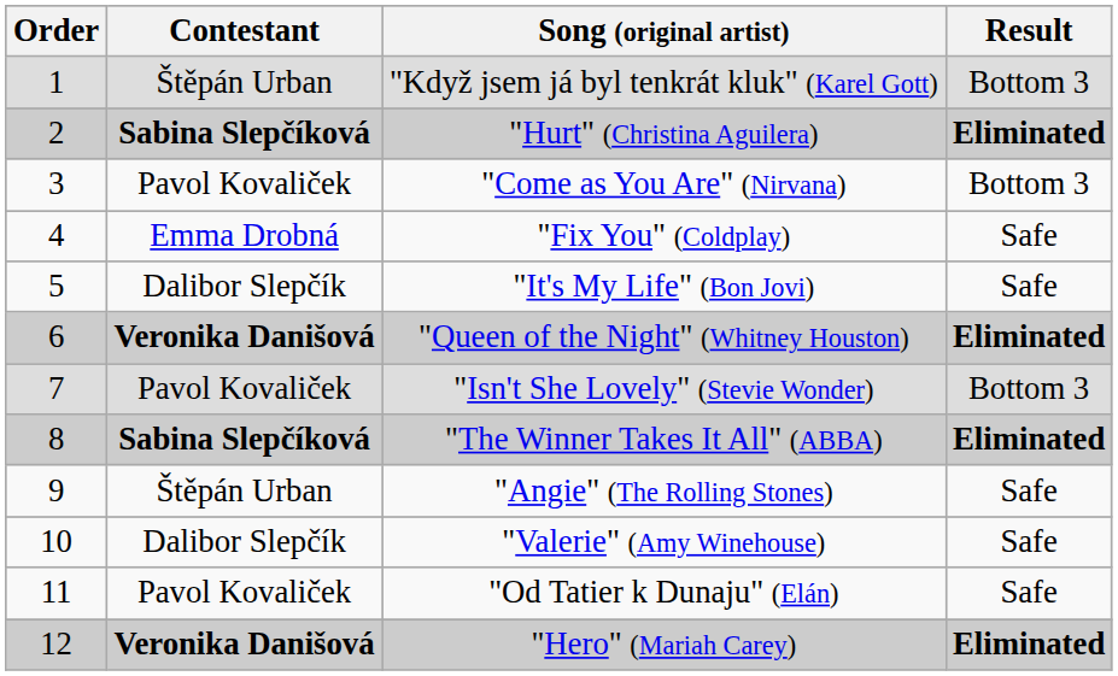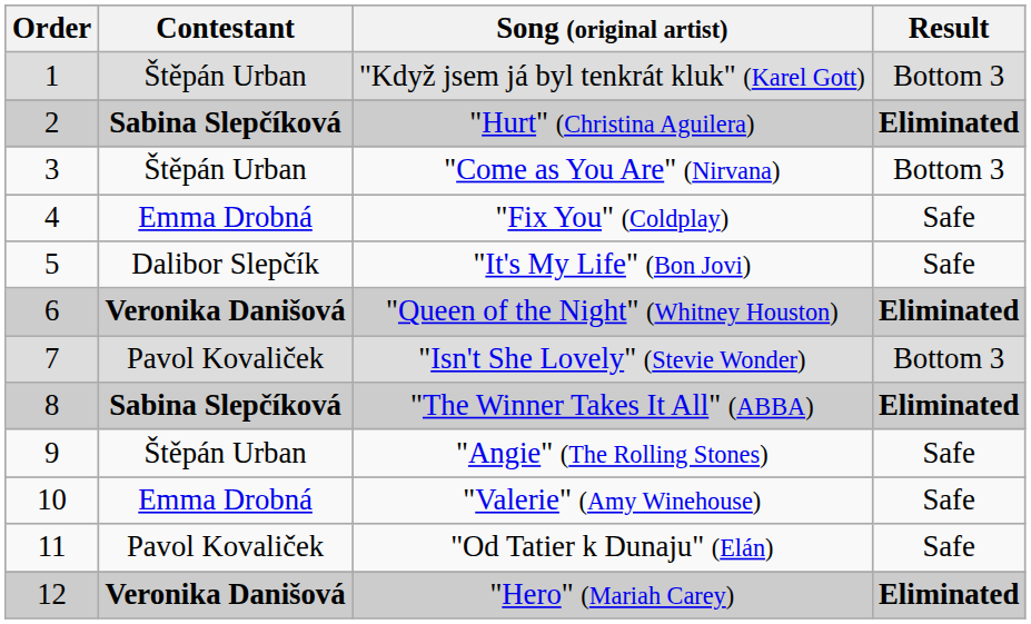"Come as You Are" (Nirvana) | Contestant: Pavol Kovaliček -> Štěpán Urban
"Valerie" (Amy Winehouse) | Contestant: Dalibor Slepčík -> Emma Drobná
